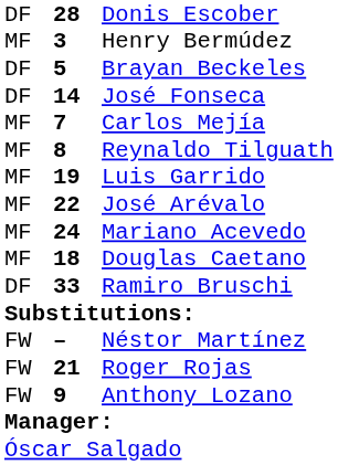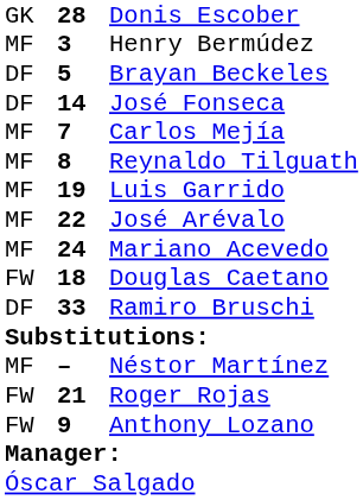Donis Escober | column 1: DF -> GK
Douglas Caetano | column 1: MF -> FW
Néstor Martínez | column 1: FW -> MF
